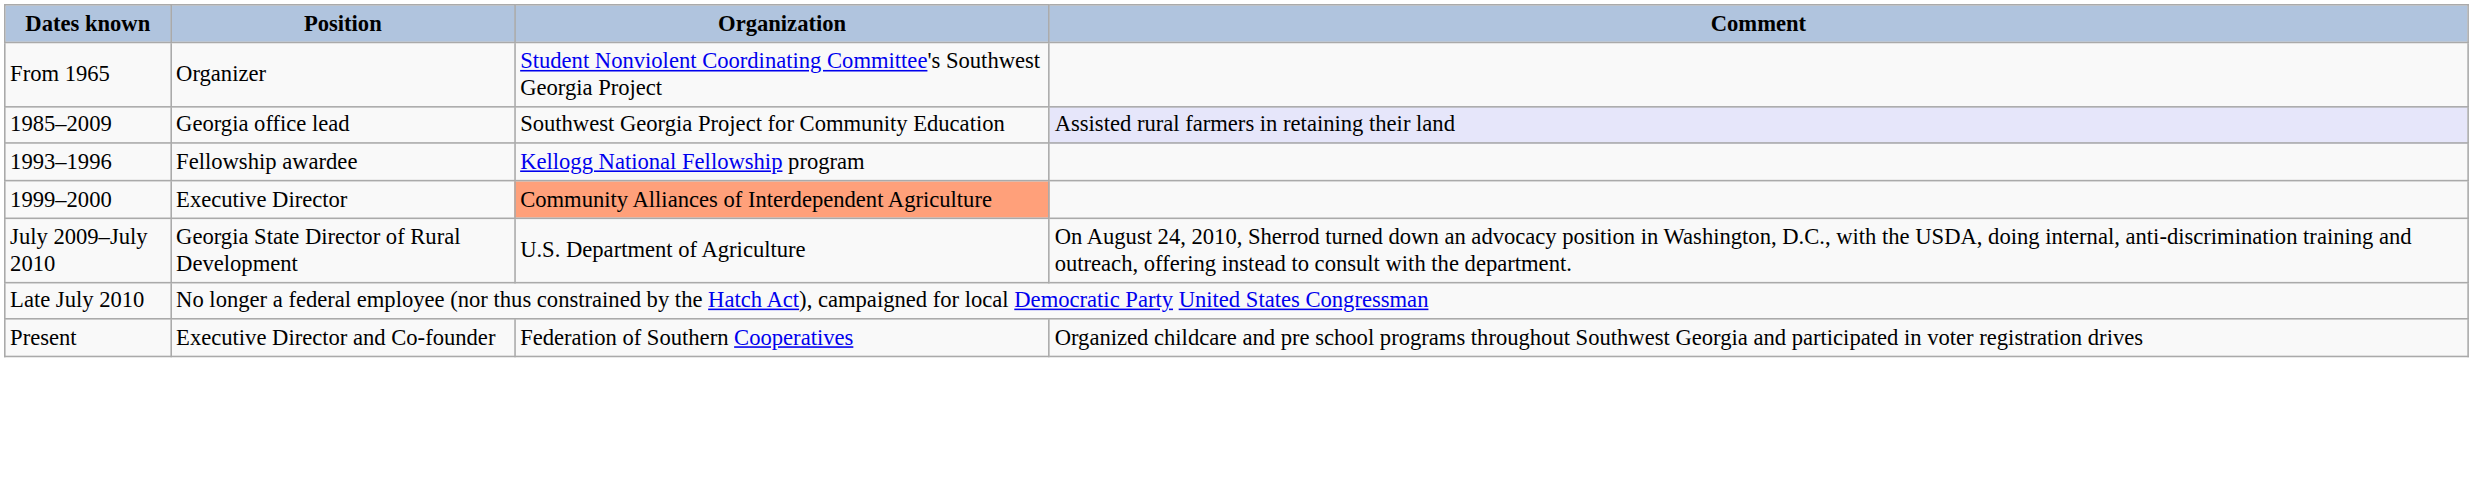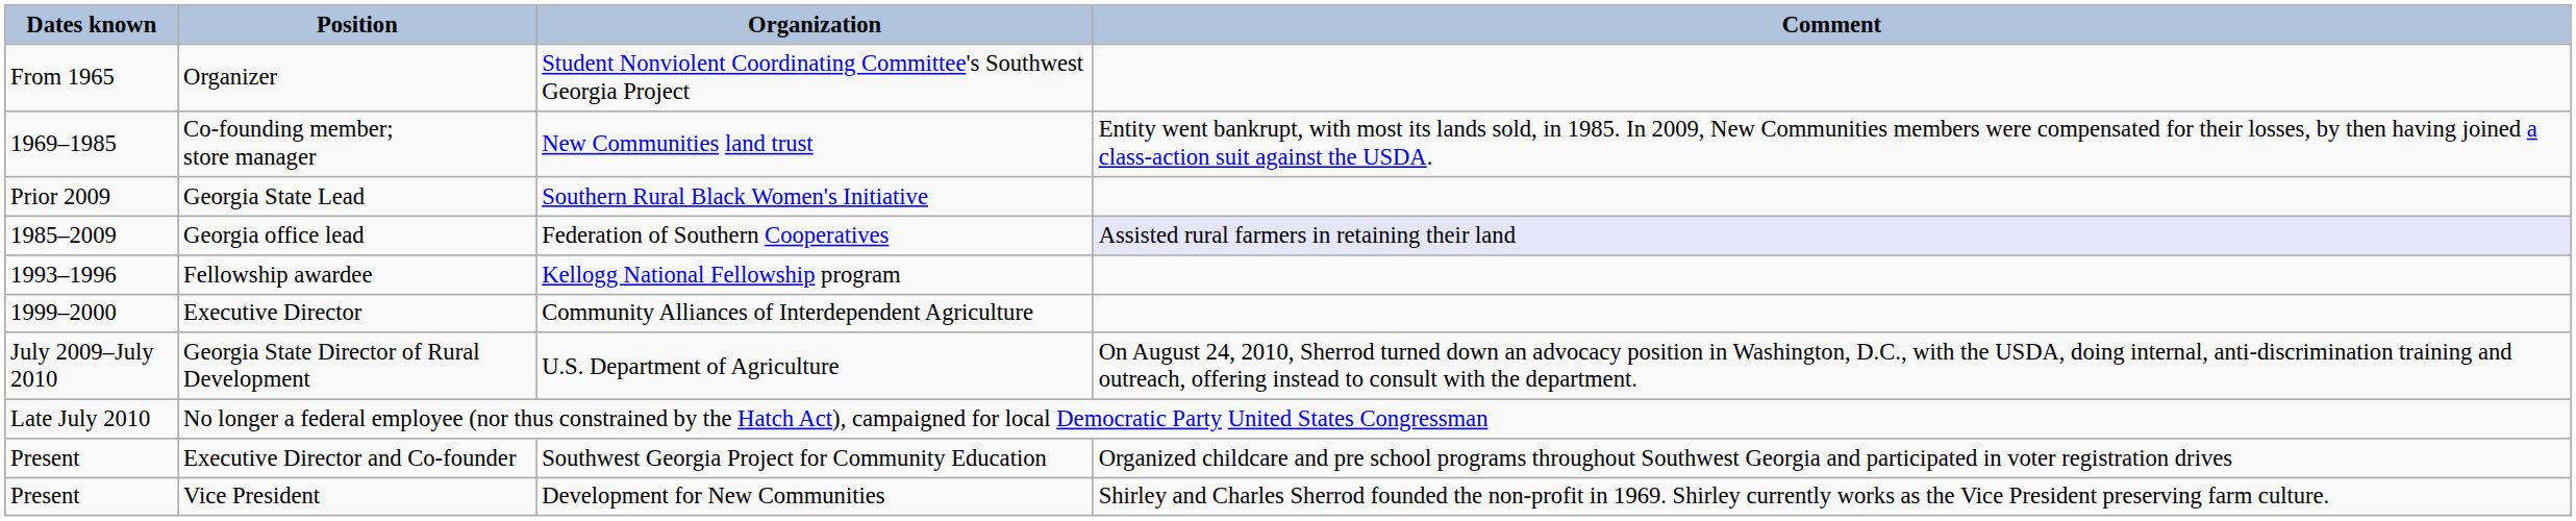+ row: 1969–1985 | Co-founding member; store manager | New Communities land trust | Entity went bankrupt, with most its lands sold, in 1985. In 2009, New Communities members were compensated for their losses, by then having joined a class-action suit against the USDA.
+ row: Prior 2009 | Georgia State Lead | Southern Rural Black Women's Initiative
Georgia office lead | Organization: Southwest Georgia Project for Community Education -> Federation of Southern Cooperatives
Executive Director | Organization: lightsalmon background -> no background
Executive Director and Co-founder | Organization: Federation of Southern Cooperatives -> Southwest Georgia Project for Community Education
+ row: Present | Vice President | Development for New Communities | Shirley and Charles Sherrod founded the non-profit in 1969. Shirley currently works as the Vice President preserving farm culture.
